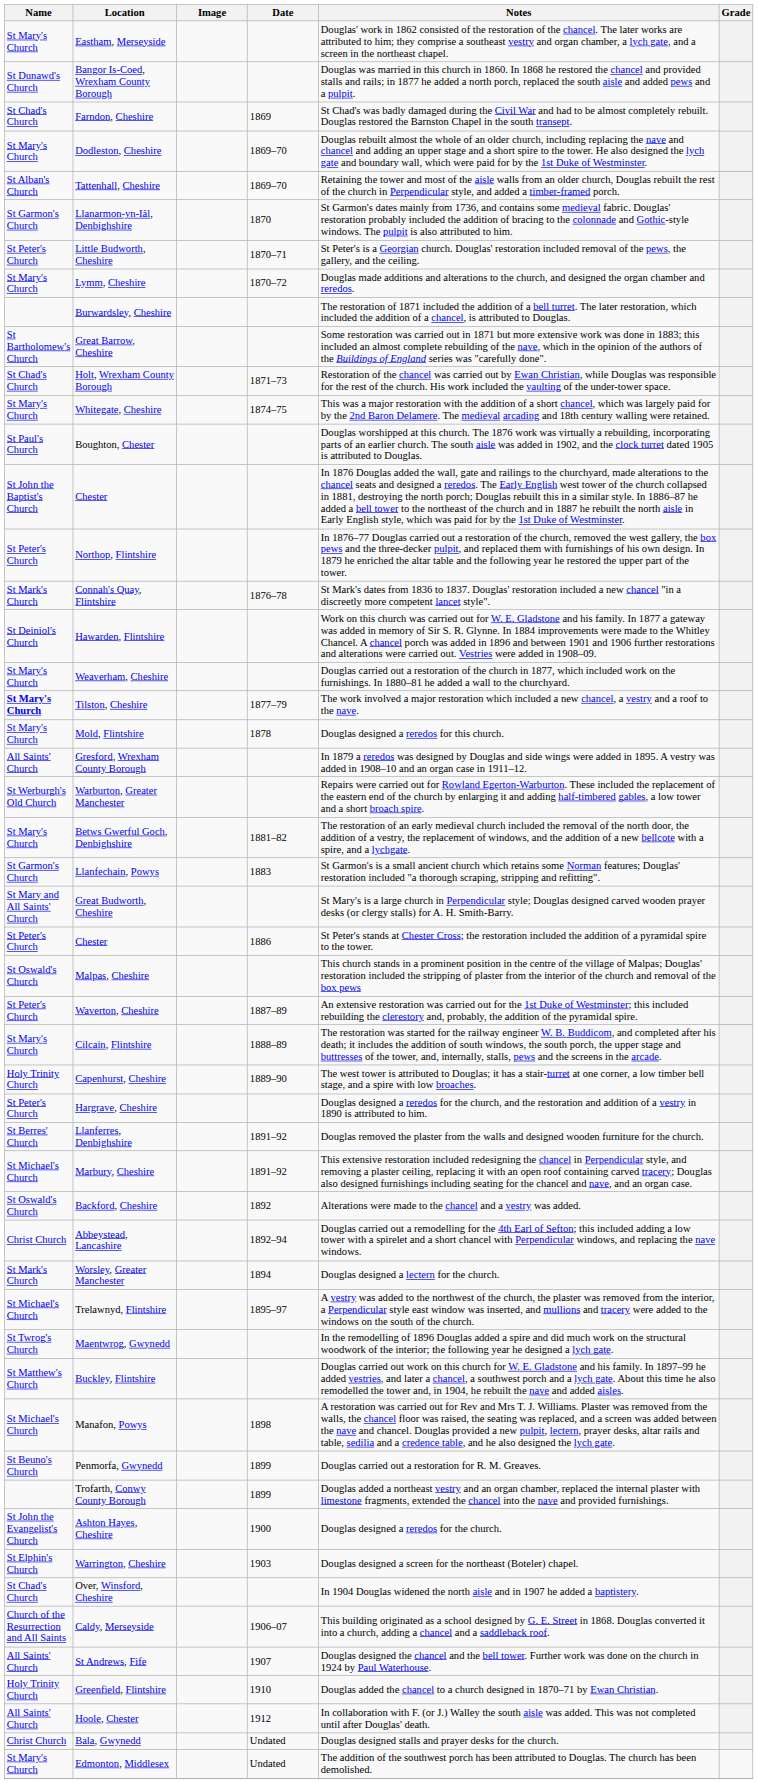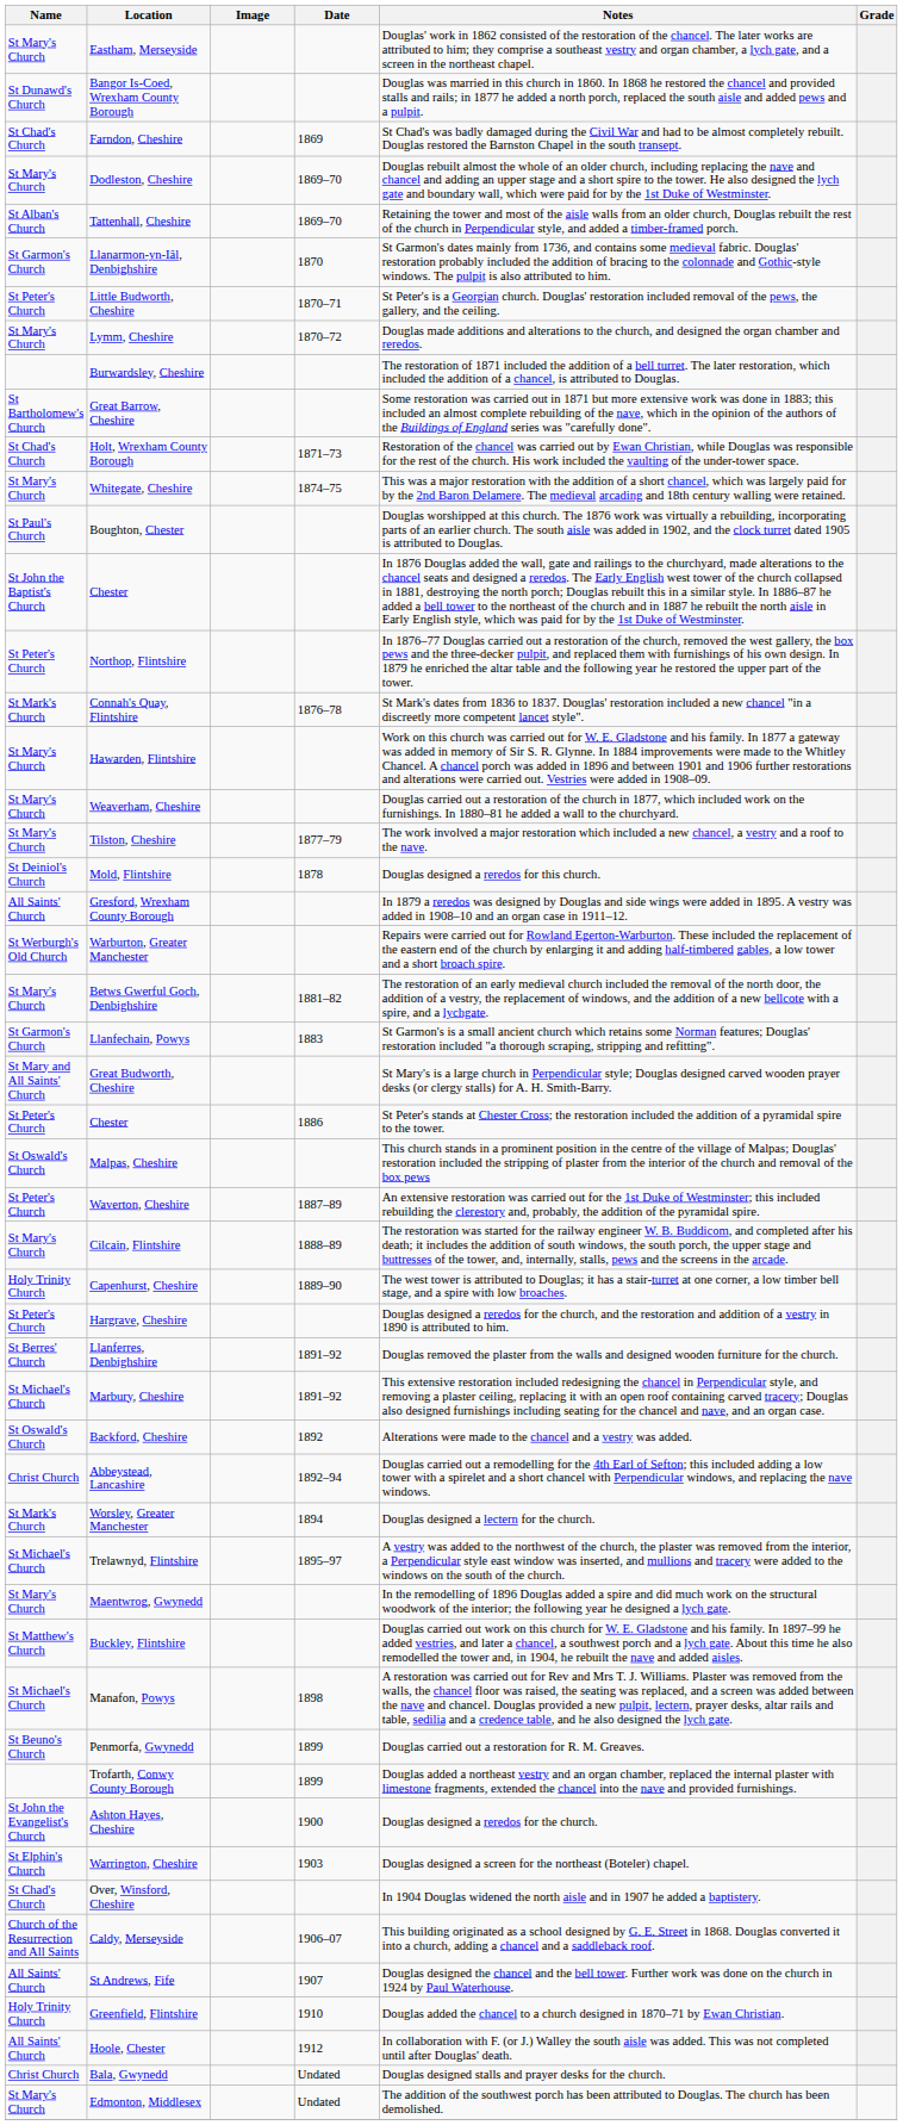Hawarden, Flintshire | Name: St Deiniol's Church -> St Mary's Church
Tilston, Cheshire | Name: bold -> normal
Mold, Flintshire | Name: St Mary's Church -> St Deiniol's Church
Maentwrog, Gwynedd | Name: St Twrog's Church -> St Mary's Church
